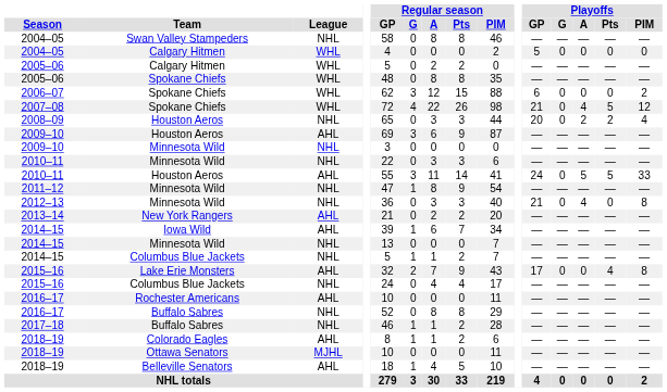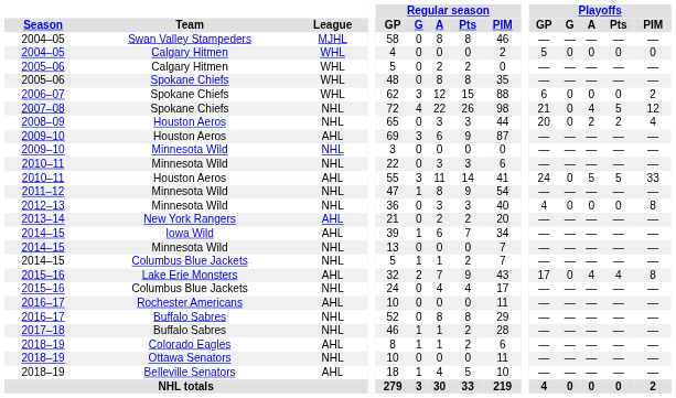2004–05 / Swan Valley Stampeders | League: NHL -> MJHL
2007–08 | League: WHL -> NHL
2012–13 | Playoffs / GP: 21 -> 4
2012–13 | Playoffs / A: 4 -> 0
2015–16 / Lake Erie Monsters | Playoffs / A: 0 -> 4
2018–19 / Ottawa Senators | League: MJHL -> NHL
